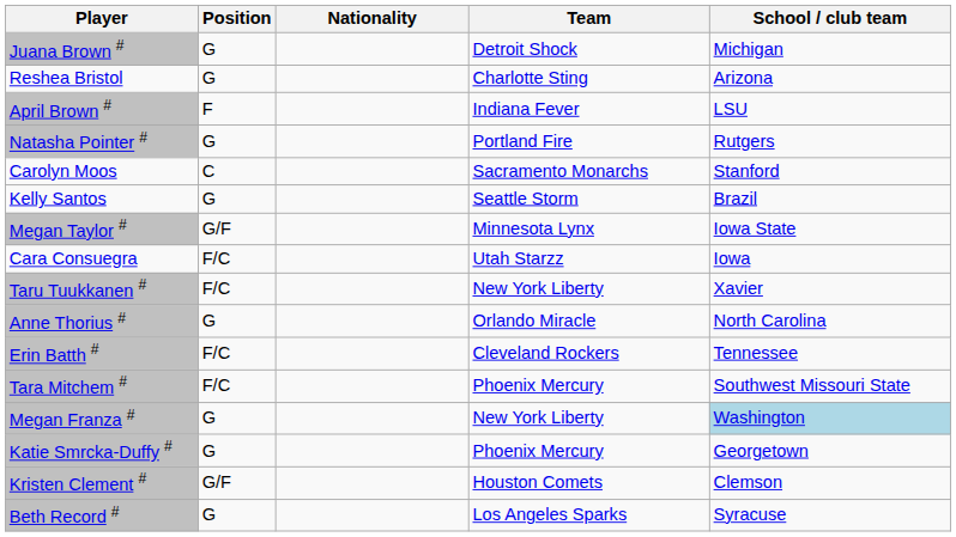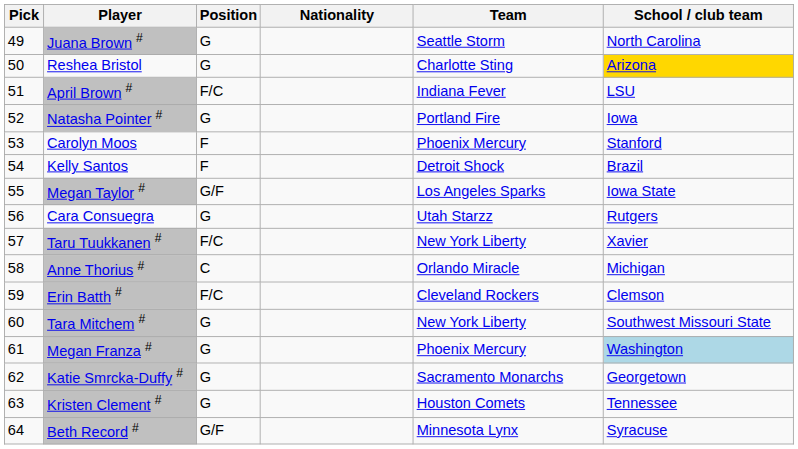+ column: Pick | 49 | 50 | 51 | 52 | 53 | 54 | 55 | 56 | 57 | 58 | 59 | 60 | 61 | 62 | 63 | 64
Juana Brown # | Team: Detroit Shock -> Seattle Storm
Juana Brown # | School / club team: Michigan -> North Carolina
Reshea Bristol | School / club team: no background -> gold background
April Brown # | Position: F -> F/C
Natasha Pointer # | School / club team: Rutgers -> Iowa
Carolyn Moos | Position: C -> F
Carolyn Moos | Team: Sacramento Monarchs -> Phoenix Mercury
Kelly Santos | Position: G -> F
Kelly Santos | Team: Seattle Storm -> Detroit Shock
Megan Taylor # | Team: Minnesota Lynx -> Los Angeles Sparks
Cara Consuegra | Position: F/C -> G
Cara Consuegra | School / club team: Iowa -> Rutgers
Anne Thorius # | Position: G -> C
Anne Thorius # | School / club team: North Carolina -> Michigan
Erin Batth # | School / club team: Tennessee -> Clemson
Tara Mitchem # | Position: F/C -> G
Tara Mitchem # | Team: Phoenix Mercury -> New York Liberty
Megan Franza # | Team: New York Liberty -> Phoenix Mercury
Katie Smrcka-Duffy # | Team: Phoenix Mercury -> Sacramento Monarchs
Kristen Clement # | Position: G/F -> G
Kristen Clement # | School / club team: Clemson -> Tennessee
Beth Record # | Position: G -> G/F
Beth Record # | Team: Los Angeles Sparks -> Minnesota Lynx
